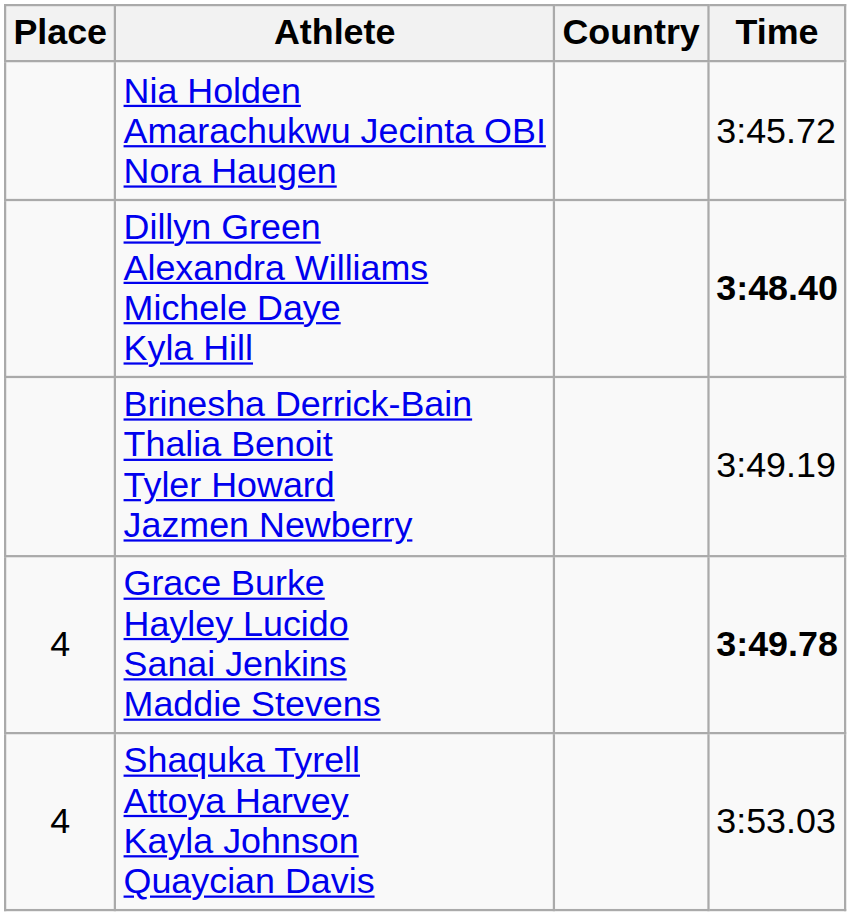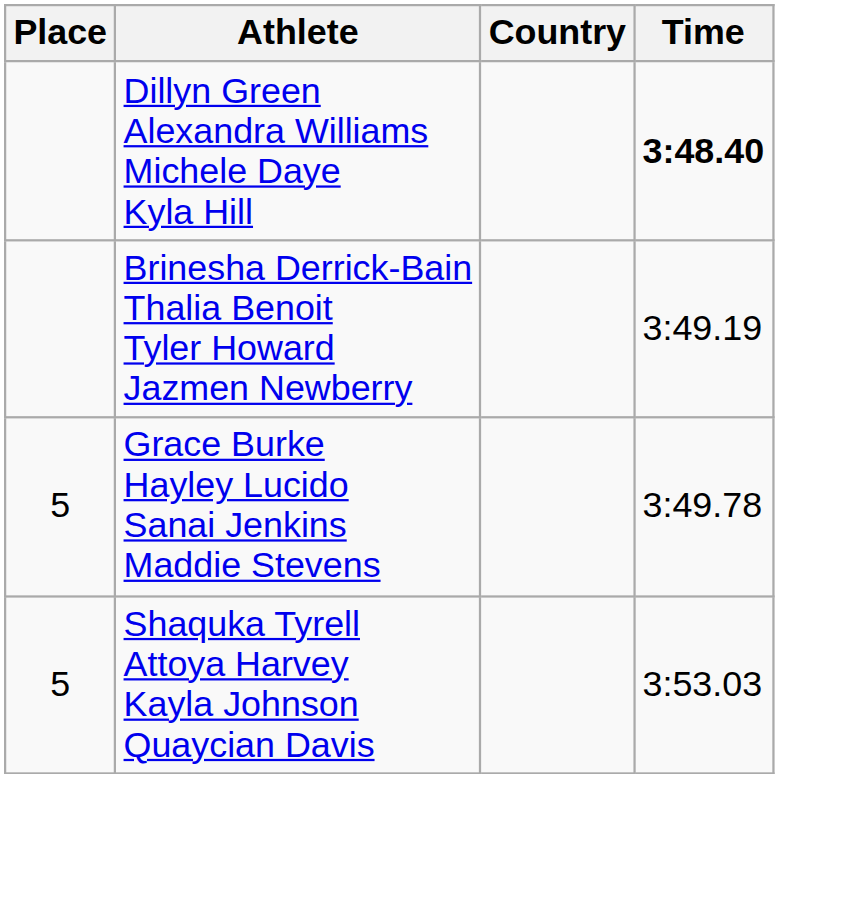- row: Nia Holden Amarachukwu Jecinta OBI Nora Haugen | 3:45.72
Grace Burke Hayley Lucido Sanai Jenkins Maddie Stevens | Place: 4 -> 5
Grace Burke Hayley Lucido Sanai Jenkins Maddie Stevens | Time: bold -> normal
Shaquka Tyrell Attoya Harvey Kayla Johnson Quaycian Davis | Place: 4 -> 5
